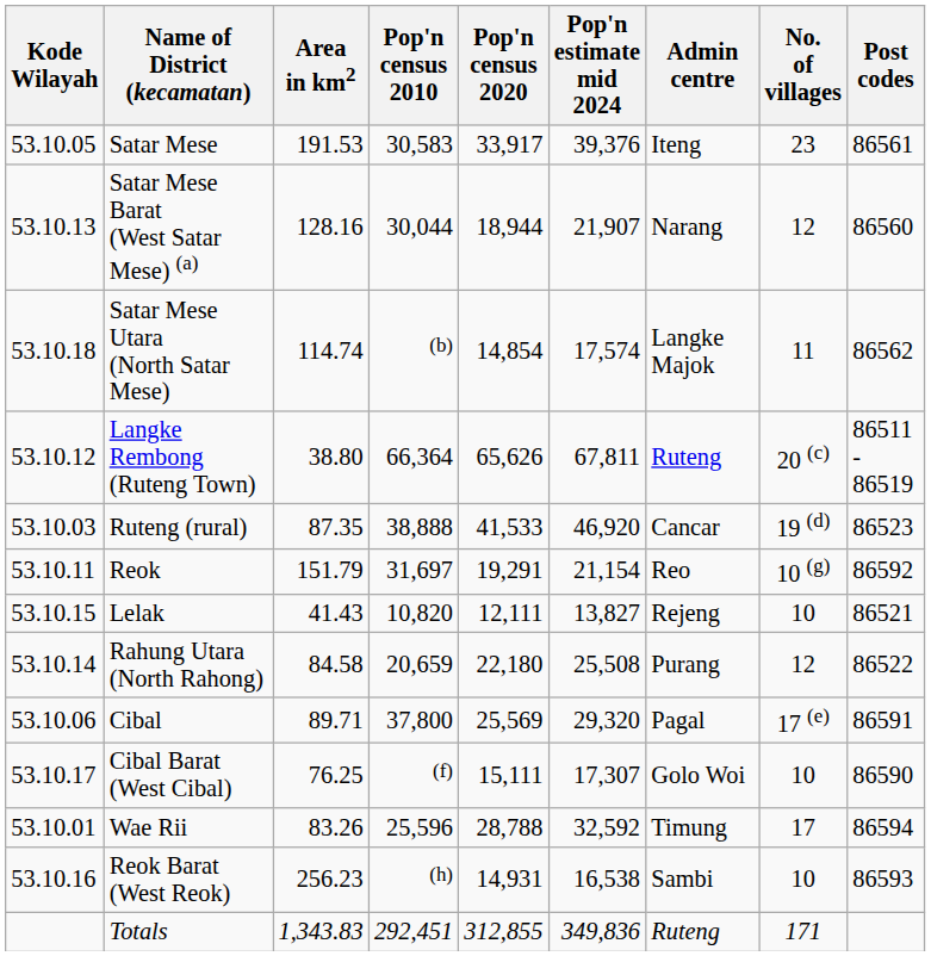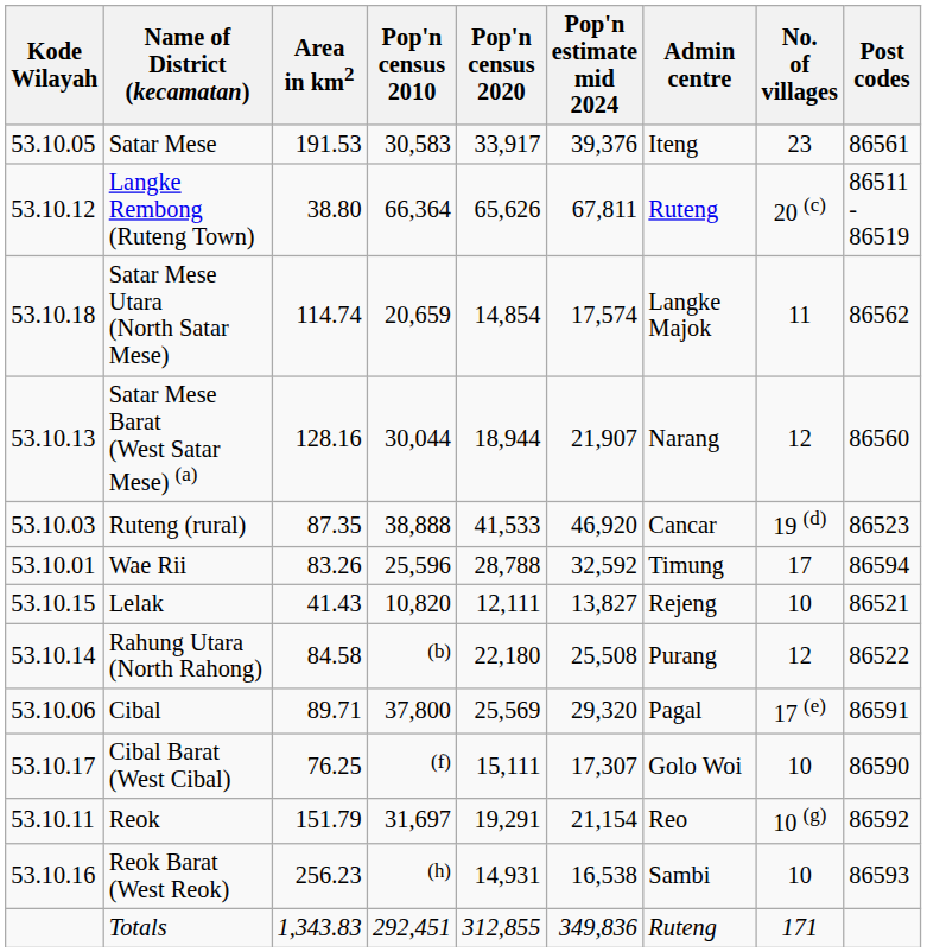rows swapped: Satar Mese Barat (West Satar Mese) (a) <-> Langke Rembong (Ruteng Town)
Satar Mese Utara (North Satar Mese) | Pop'n census 2010: (b) -> 20,659
rows swapped: Wae Rii <-> Reok
Rahung Utara (North Rahong) | Pop'n census 2010: 20,659 -> (b)
